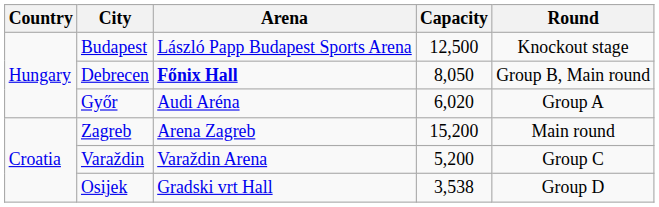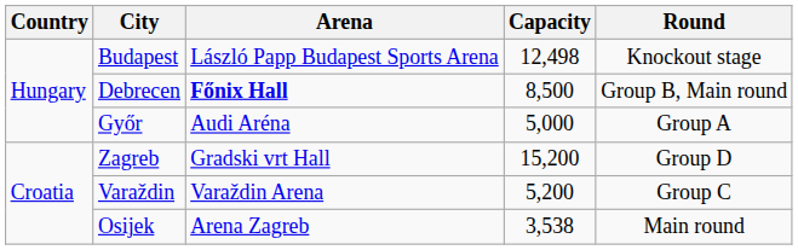Budapest | Capacity: 12,500 -> 12,498
Debrecen | Capacity: 8,050 -> 8,500
Győr | Capacity: 6,020 -> 5,000
Zagreb | Arena: Arena Zagreb -> Gradski vrt Hall
Zagreb | Round: Main round -> Group D
Osijek | Arena: Gradski vrt Hall -> Arena Zagreb
Osijek | Round: Group D -> Main round
